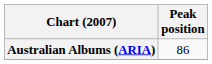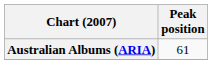Australian Albums (ARIA) | Peak position: 86 -> 61
